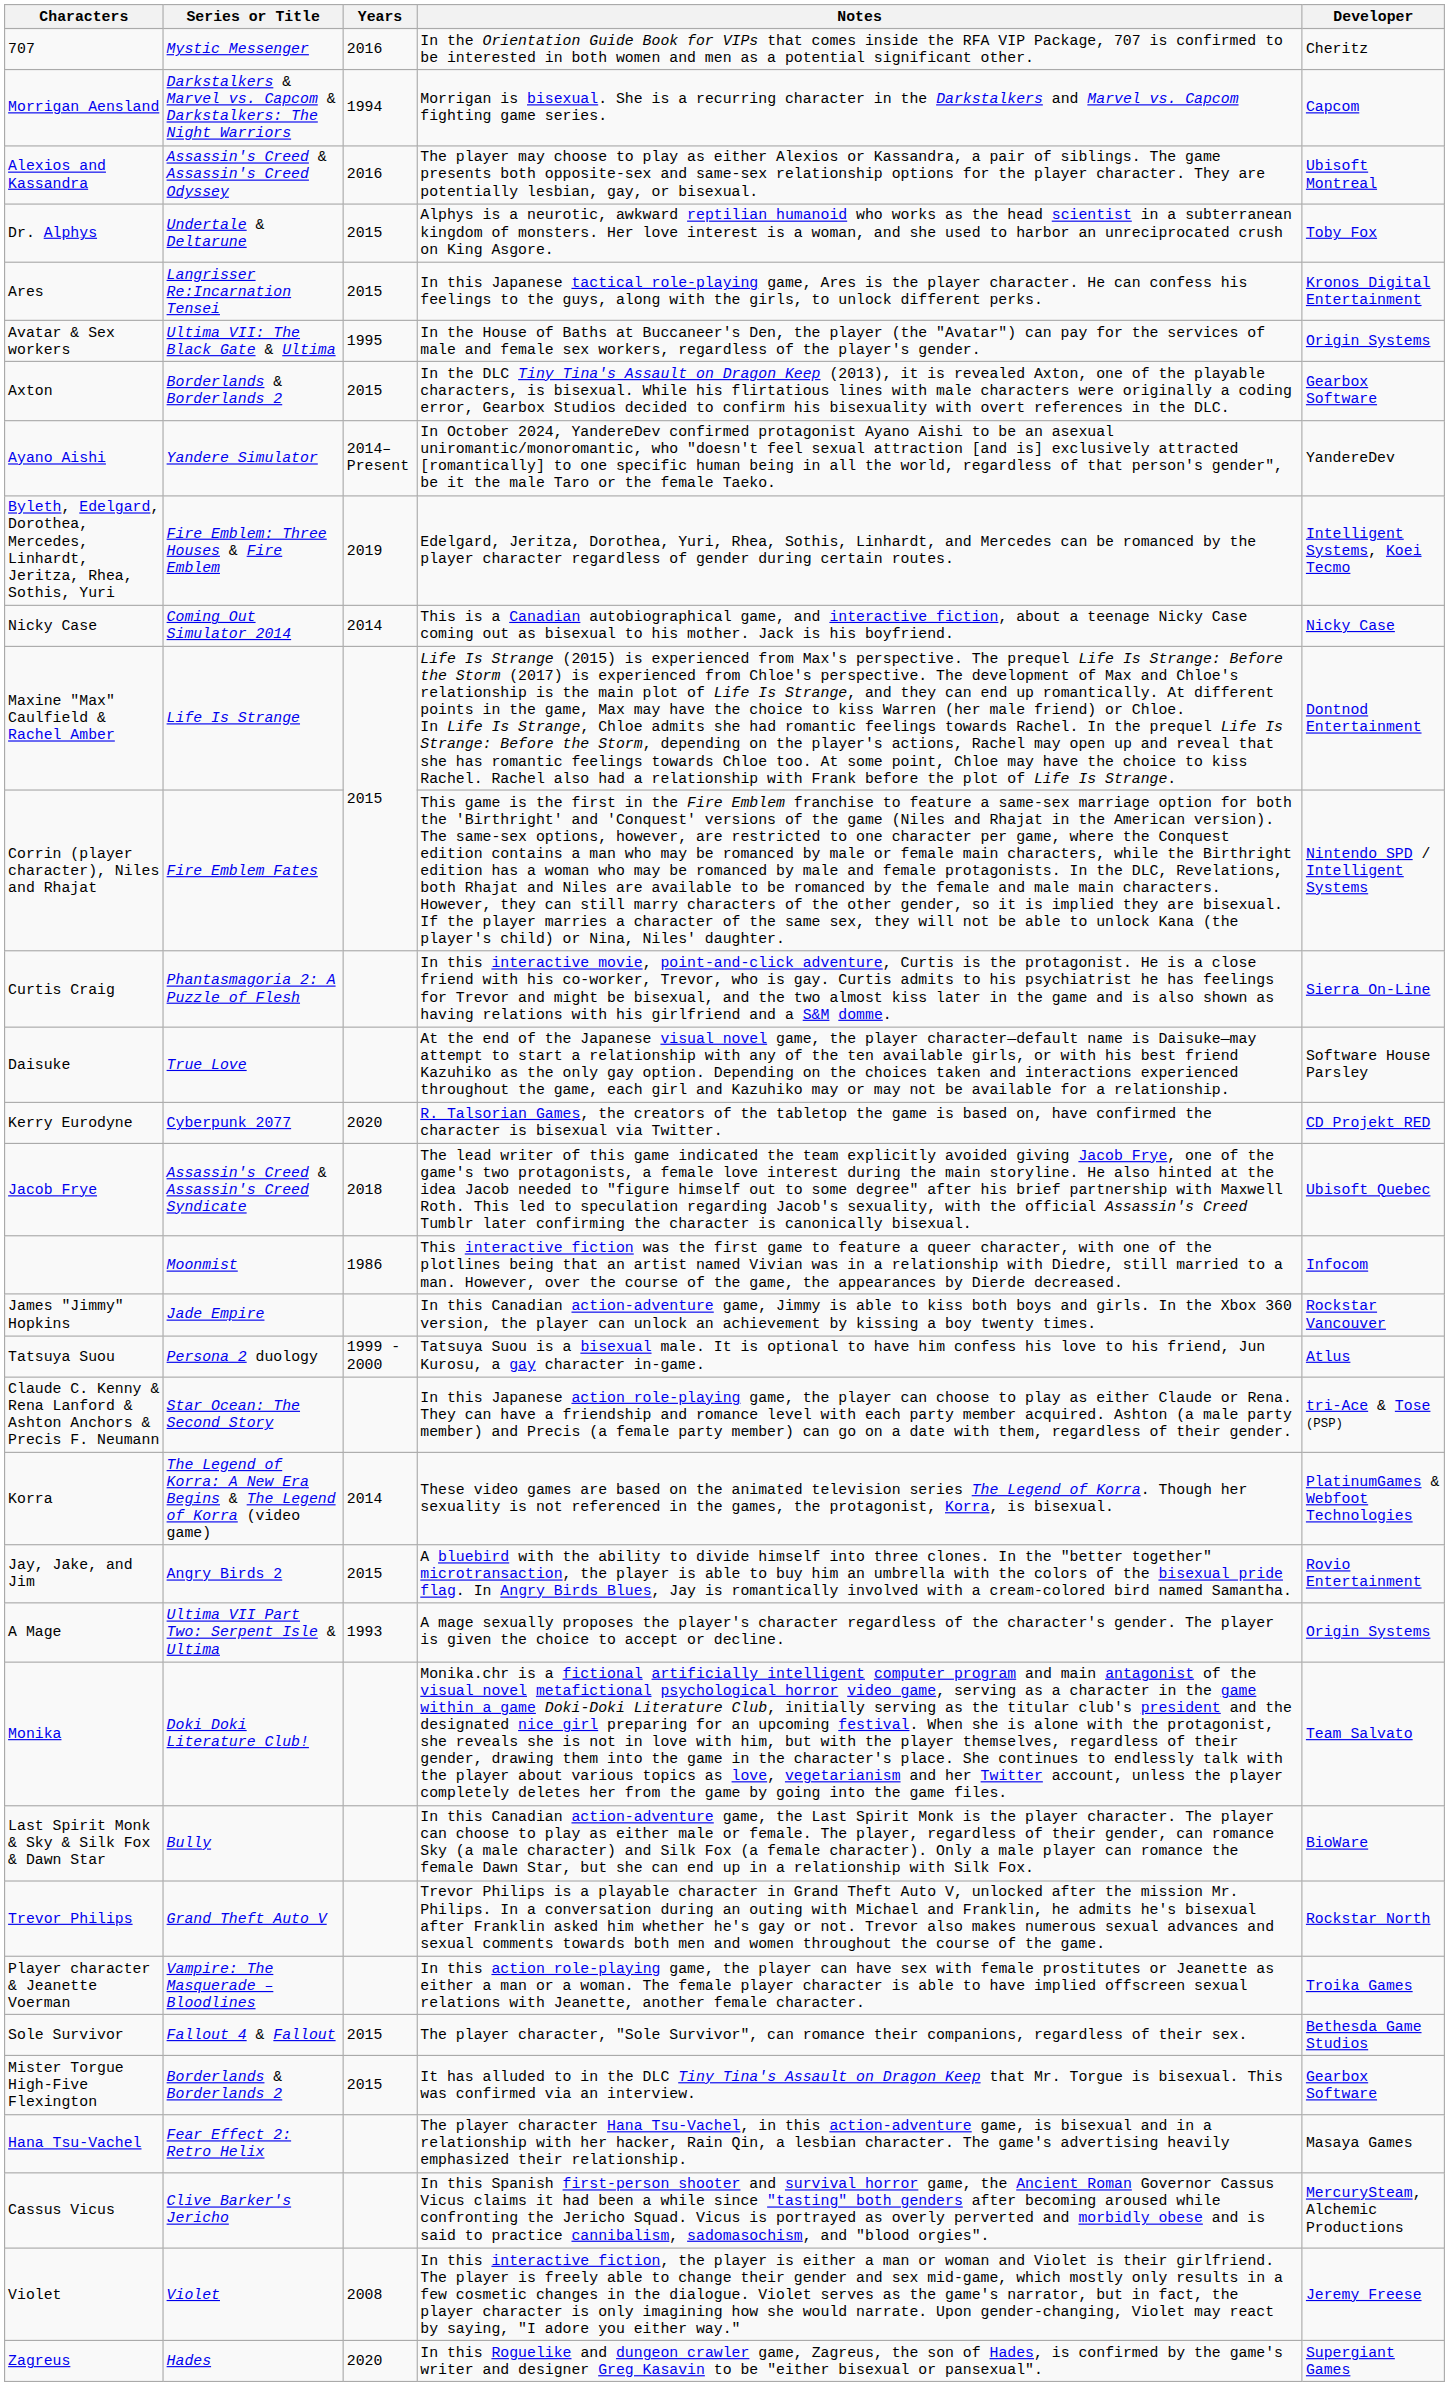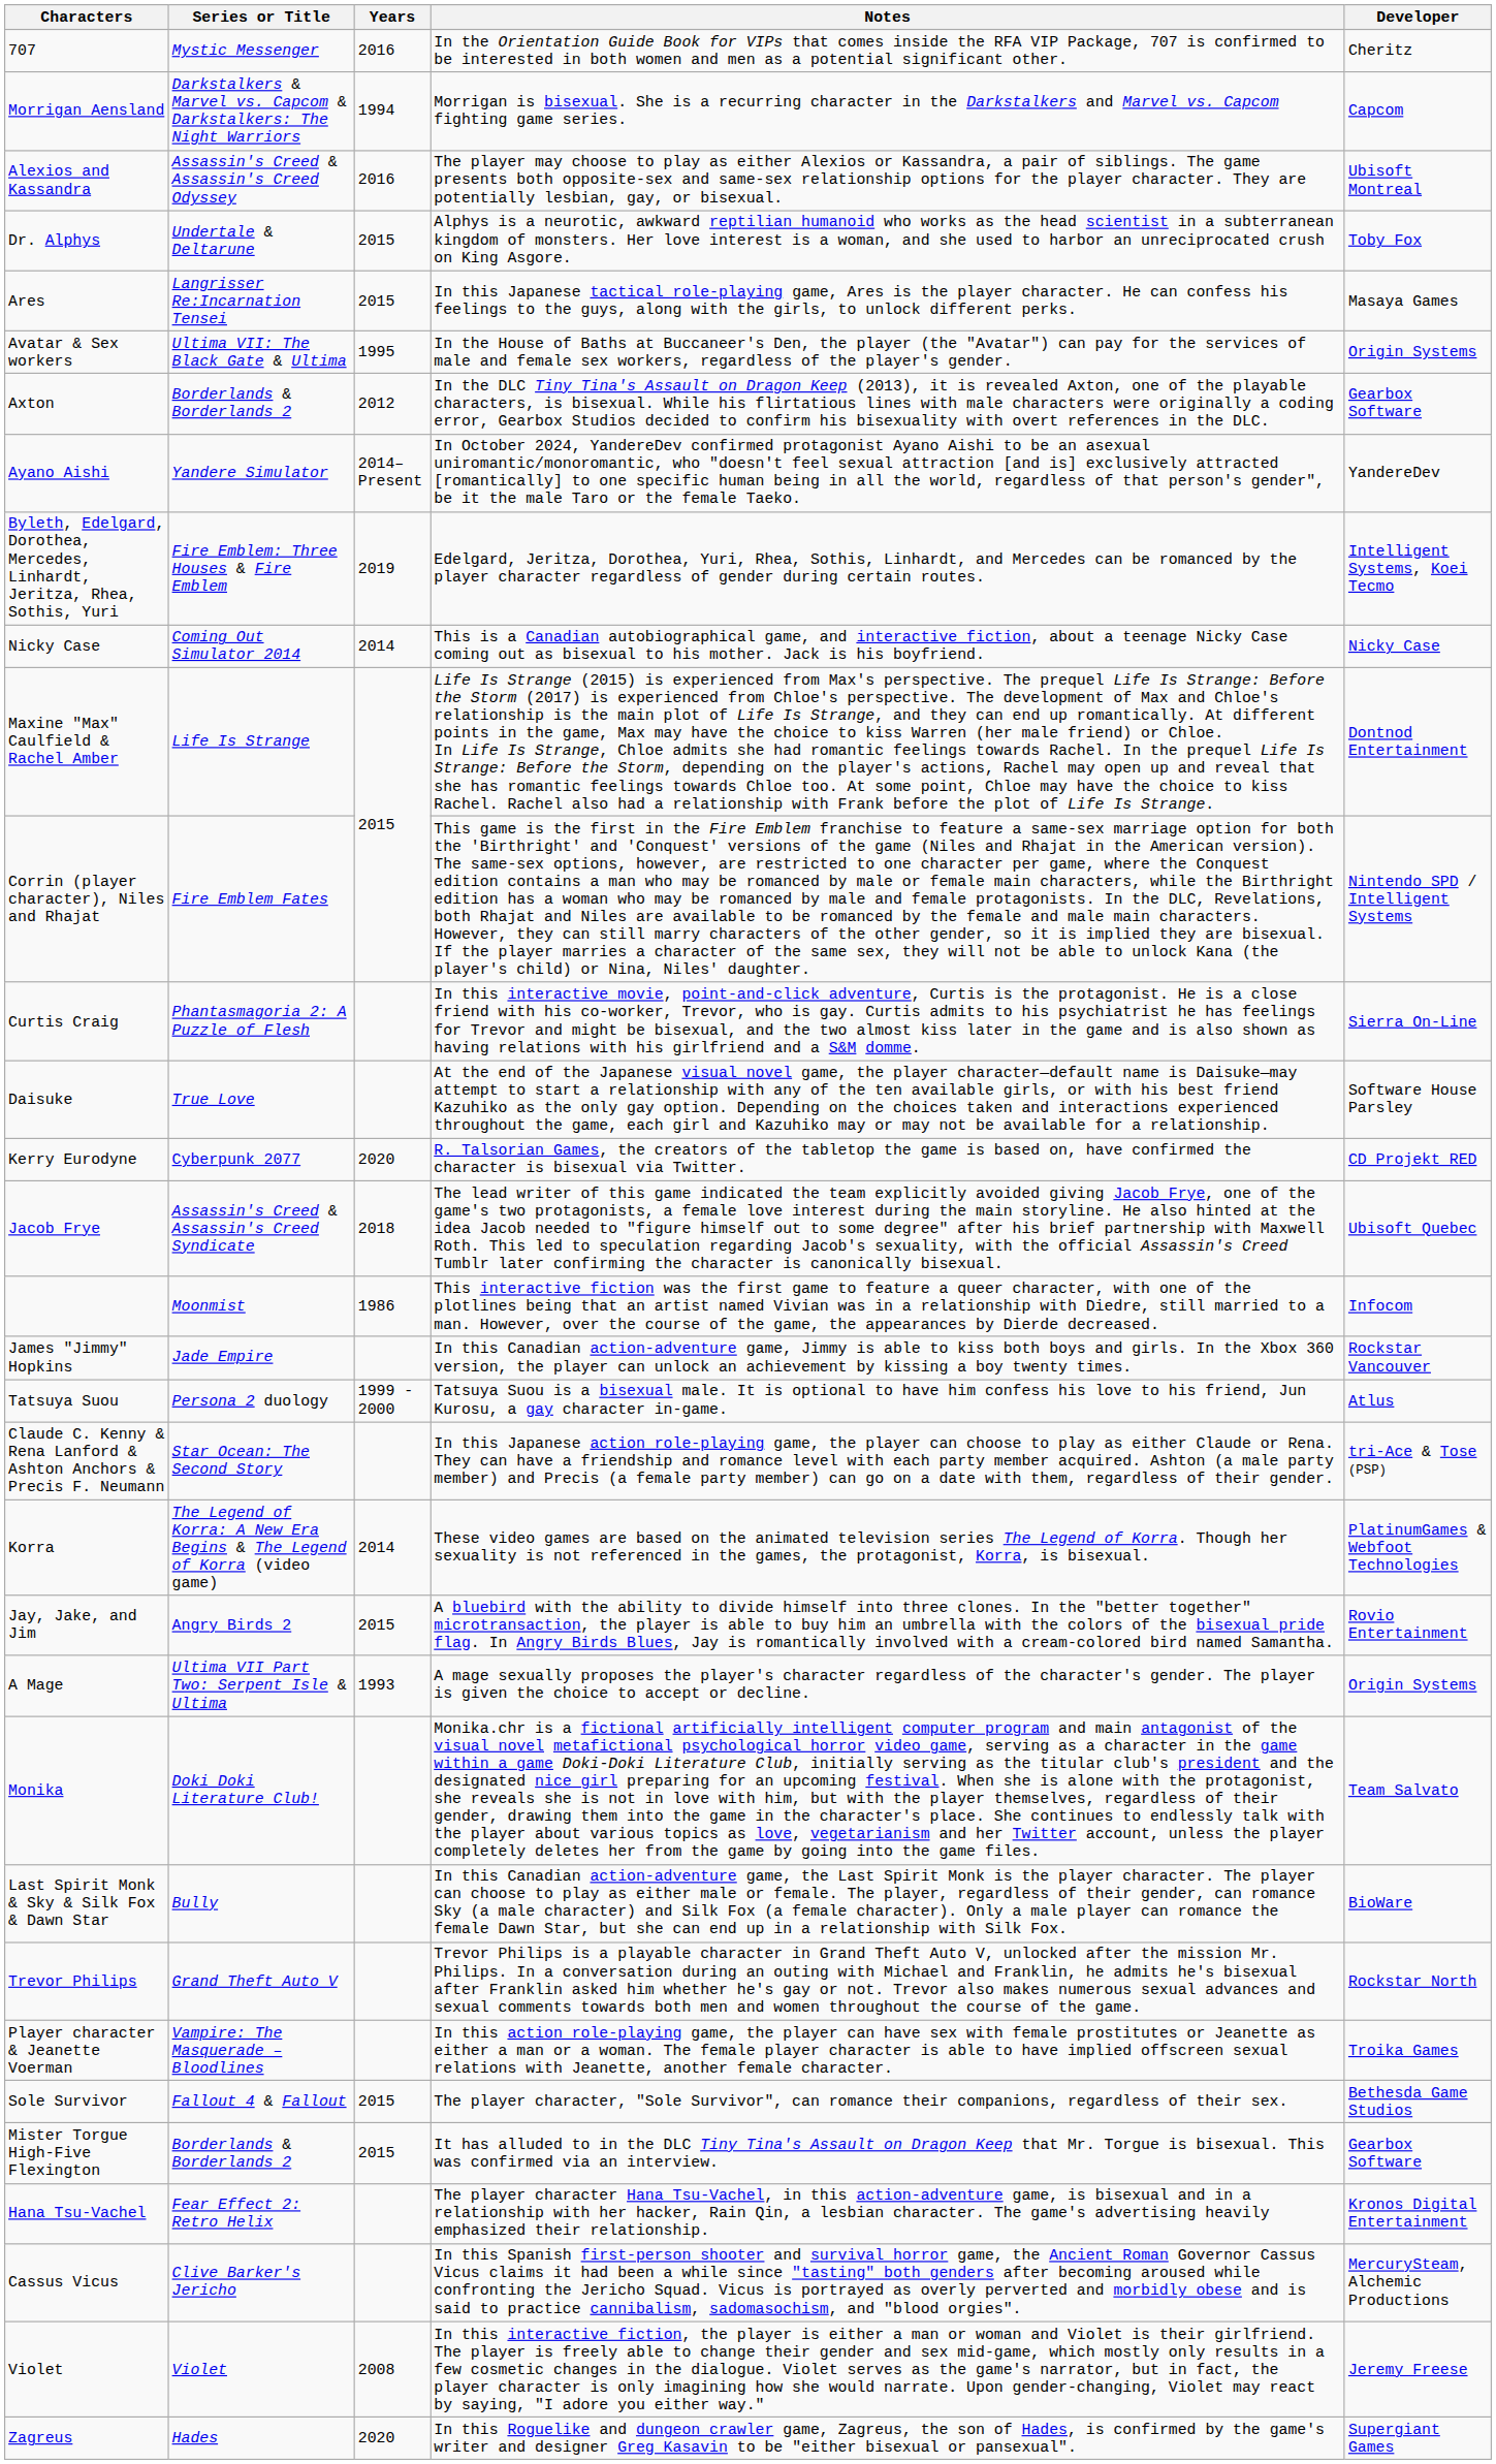Ares | Developer: Kronos Digital Entertainment -> Masaya Games
Axton | Years: 2015 -> 2012
Hana Tsu-Vachel | Developer: Masaya Games -> Kronos Digital Entertainment
